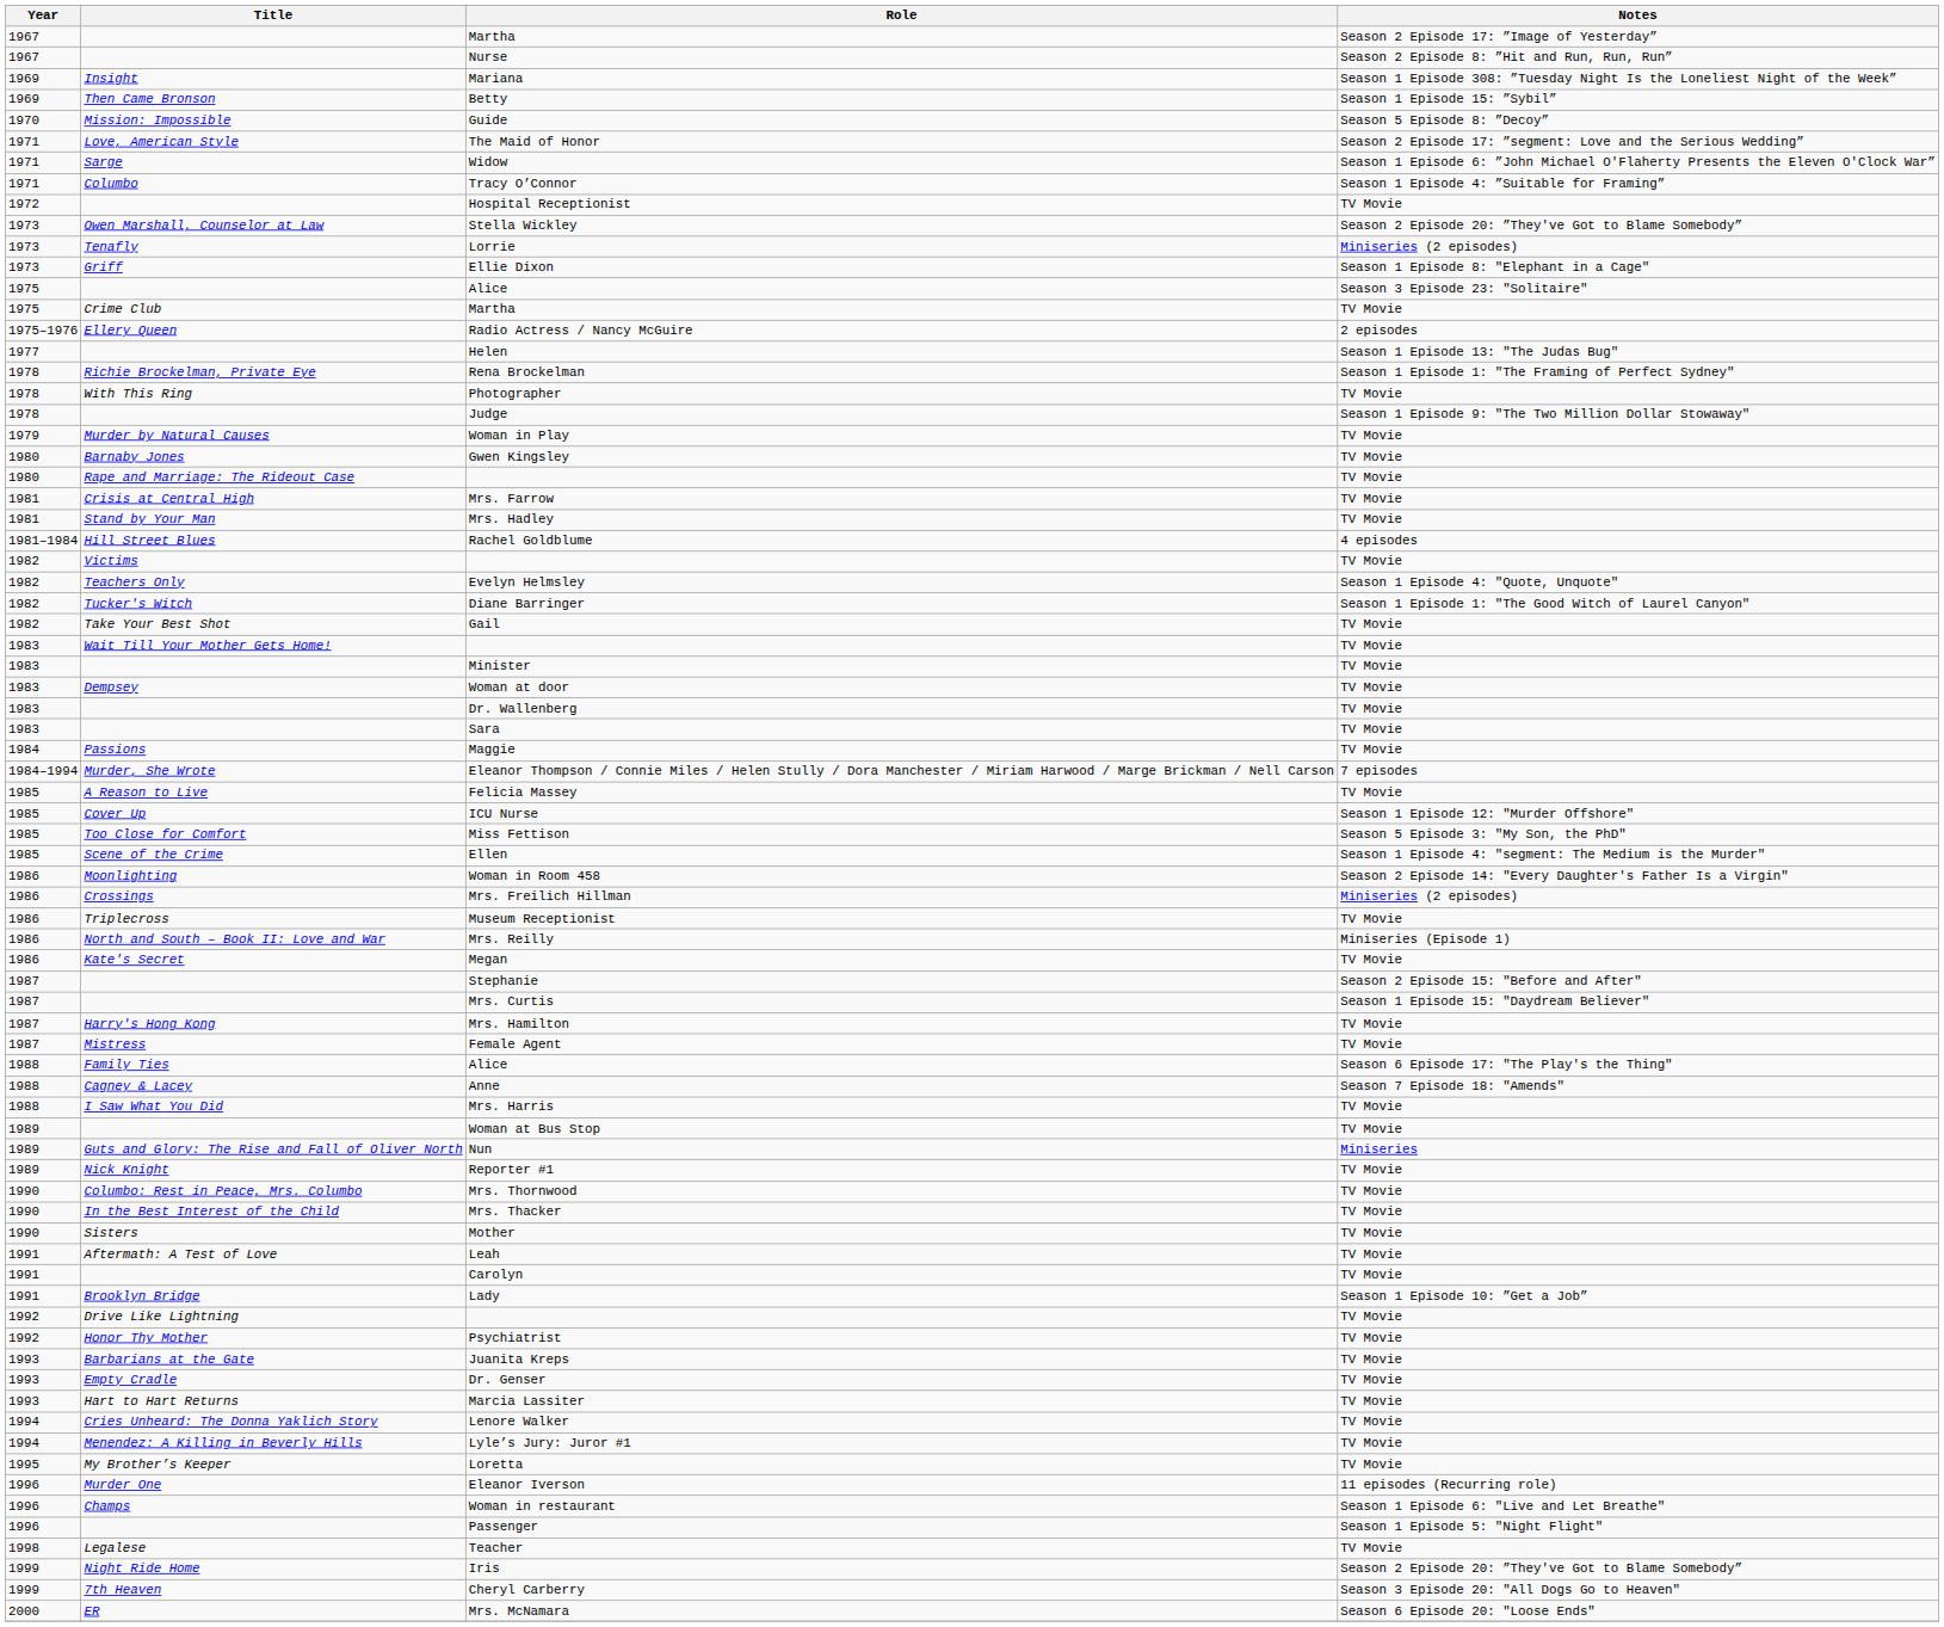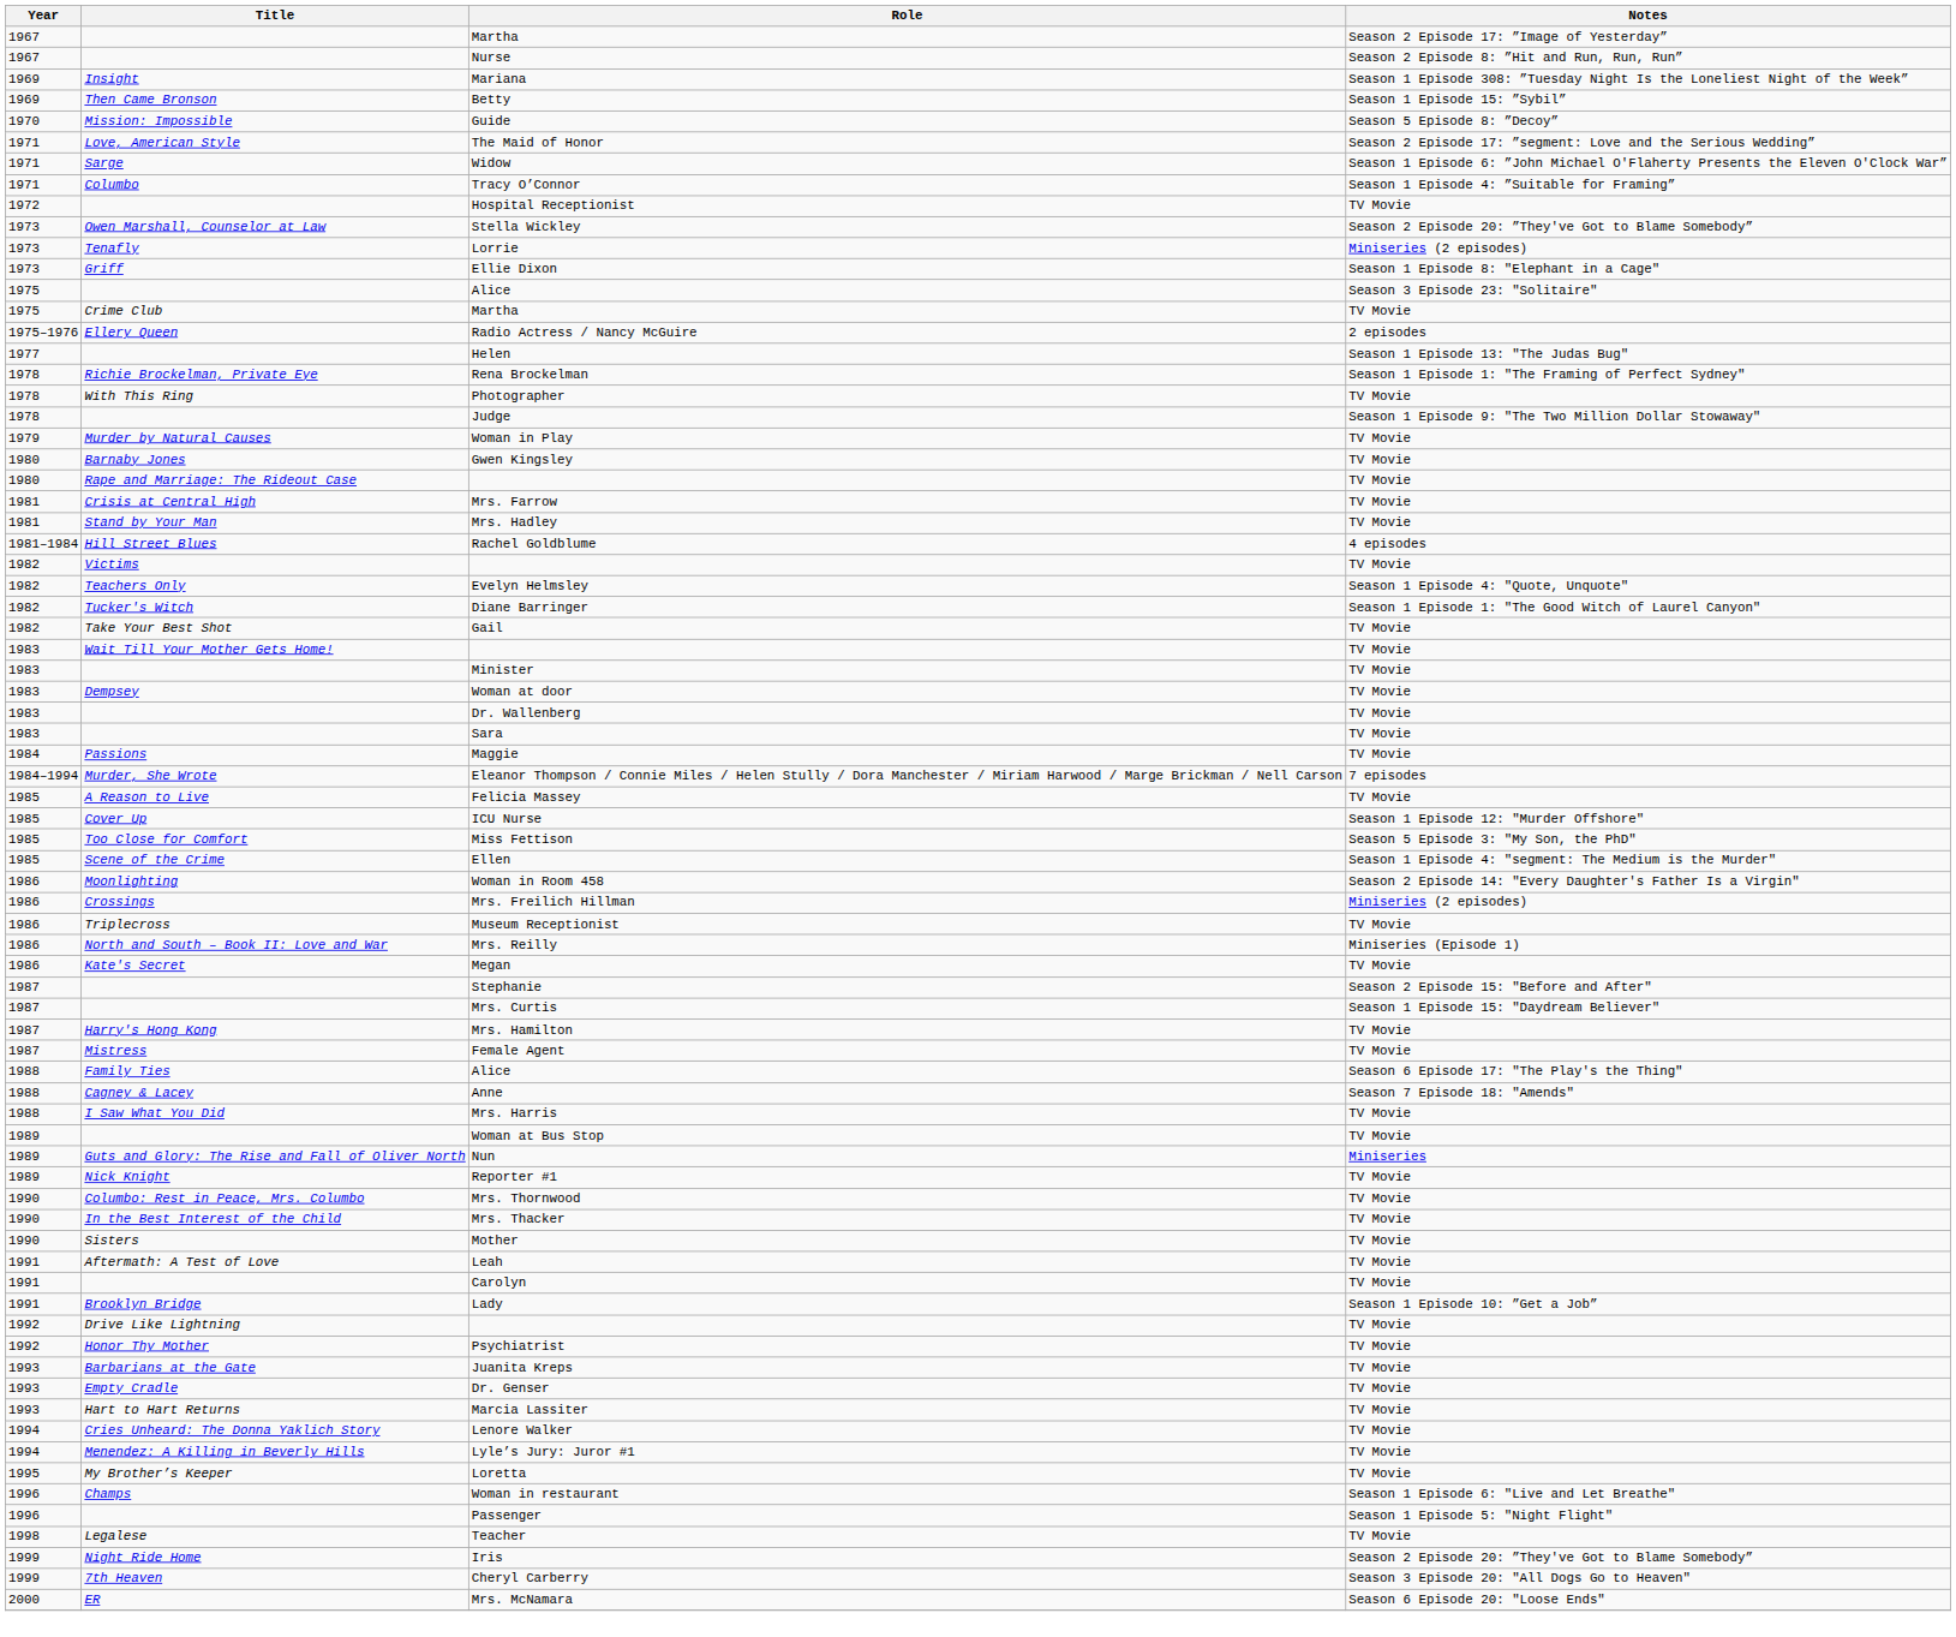- row: 1996 | Murder One | Eleanor Iverson | 11 episodes (Recurring role)
